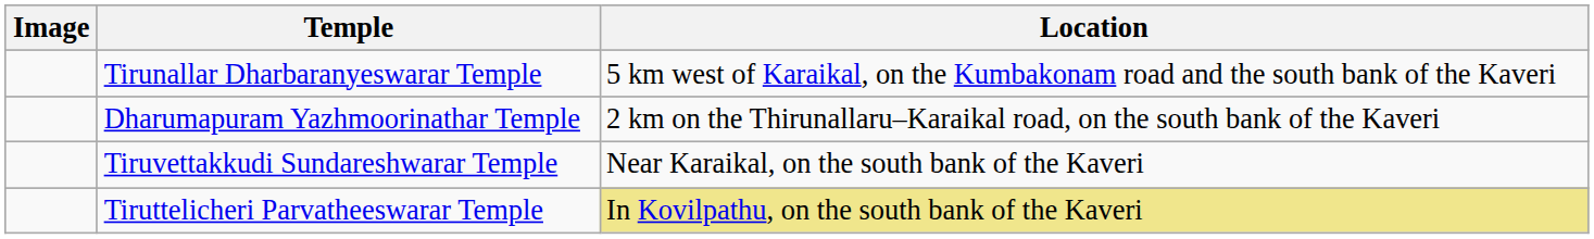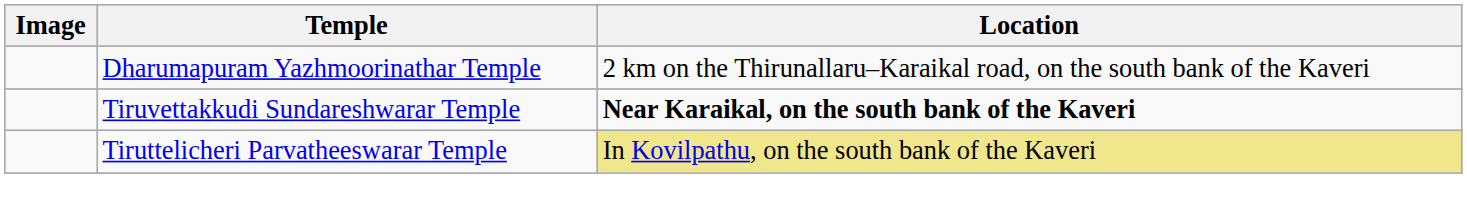- row: Tirunallar Dharbaranyeswarar Temple | 5 km west of Karaikal, on the Kumbakonam road and the south bank of the Kaveri
Tiruvettakkudi Sundareshwarar Temple | Location: normal -> bold
